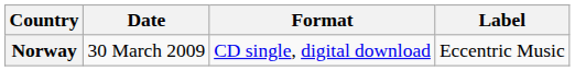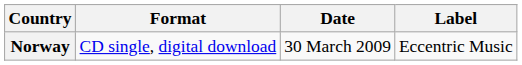columns swapped: Date <-> Format
